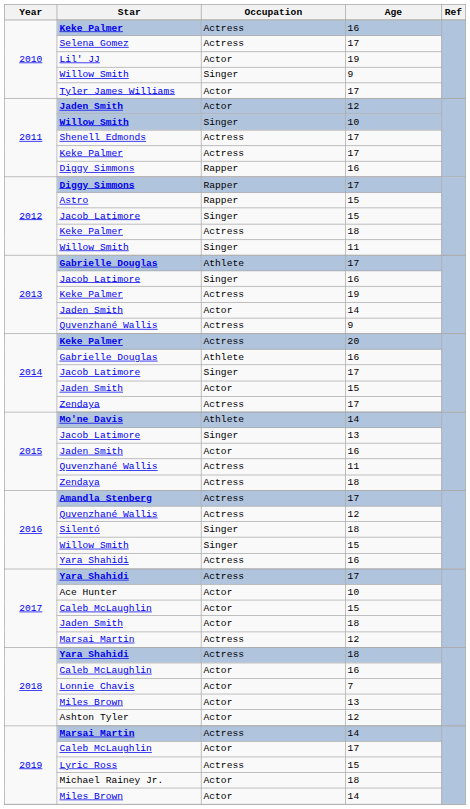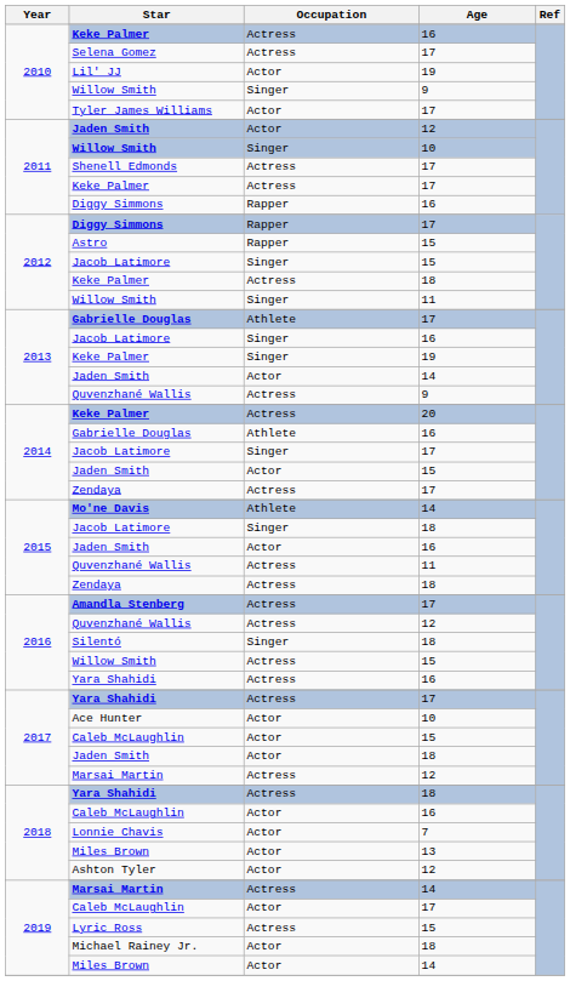2013 / Keke Palmer | Occupation: Actress -> Singer
2015 / Jacob Latimore | Age: 13 -> 18
2016 / Willow Smith | Occupation: Singer -> Actress
